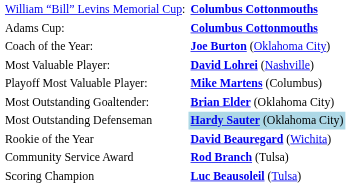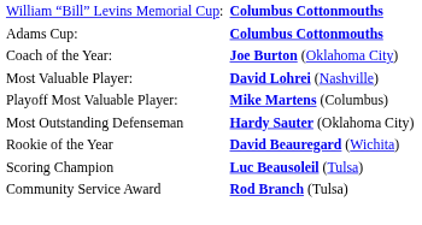- row: Most Outstanding Goaltender: | Brian Elder (Oklahoma City)
Most Outstanding Defenseman | column 2: lightblue background -> no background
rows swapped: Scoring Champion <-> Community Service Award
